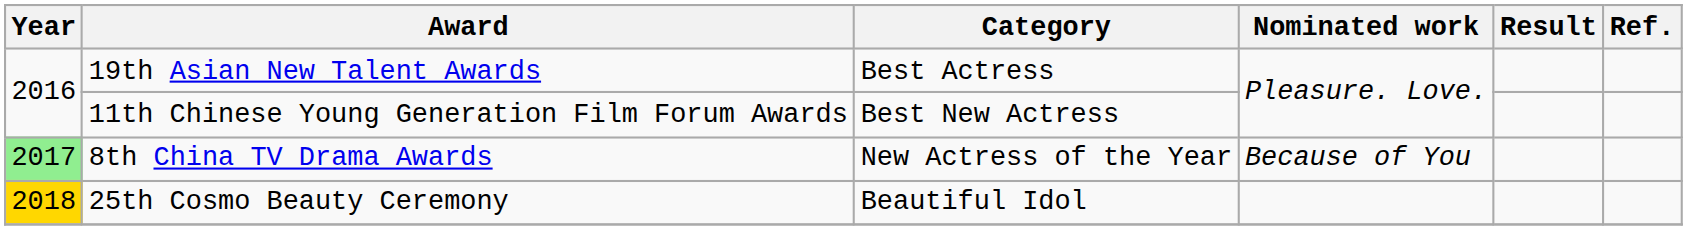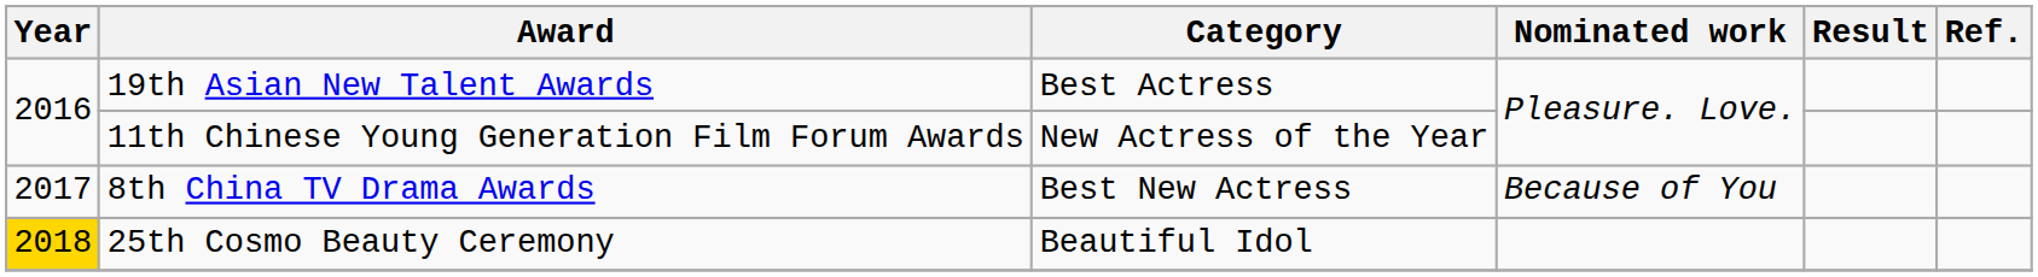11th Chinese Young Generation Film Forum Awards | Category: Best New Actress -> New Actress of the Year
8th China TV Drama Awards | Year: lightgreen background -> no background
8th China TV Drama Awards | Category: New Actress of the Year -> Best New Actress
